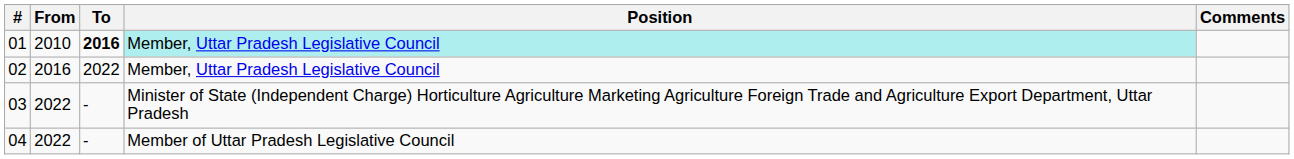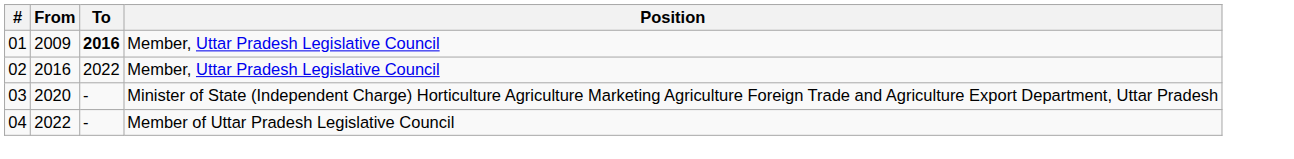- column: Comments
01 | From: 2010 -> 2009
01 | Position: paleturquoise background -> no background
03 | From: 2022 -> 2020
